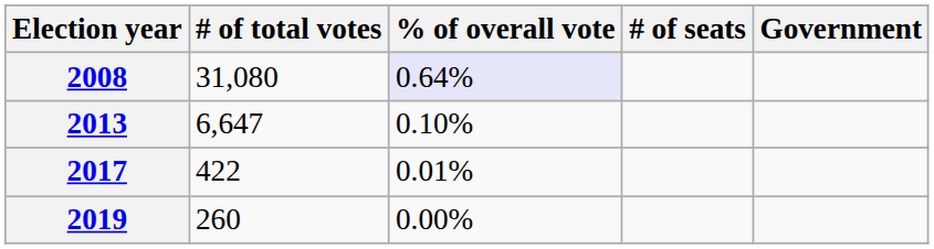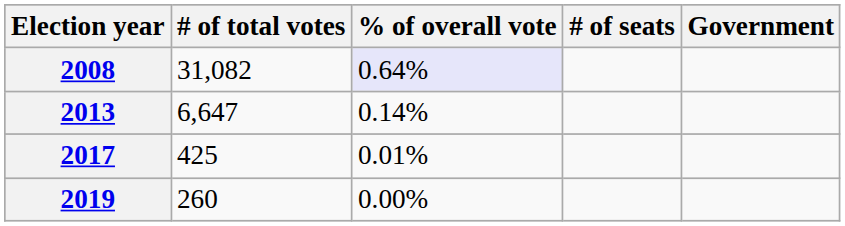2008 | # of total votes: 31,080 -> 31,082
2013 | % of overall vote: 0.10% -> 0.14%
2017 | # of total votes: 422 -> 425
